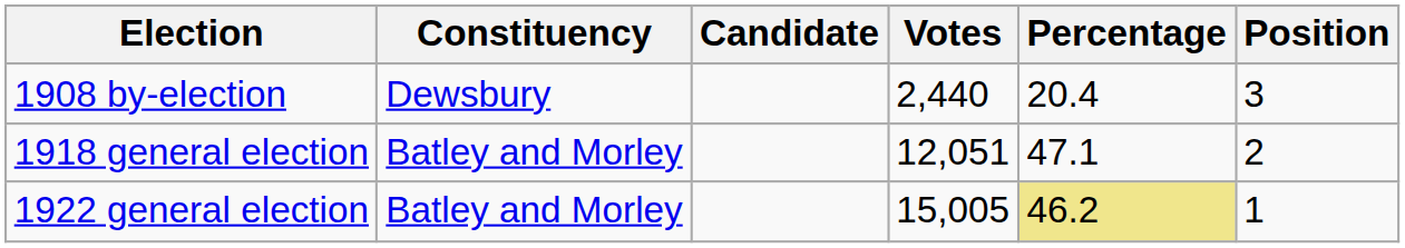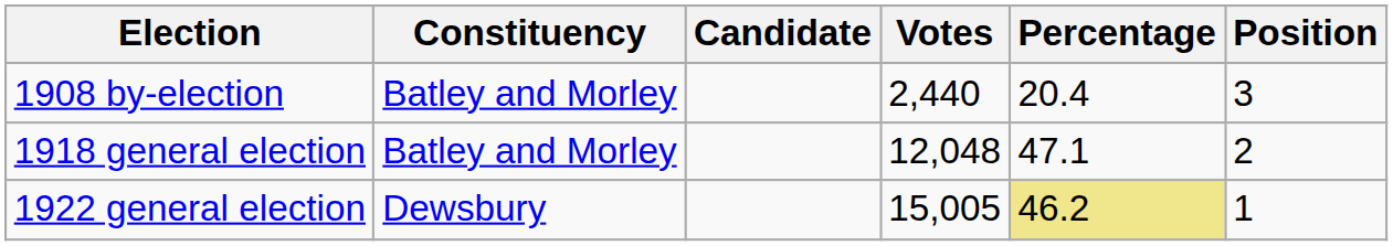1908 by-election | Constituency: Dewsbury -> Batley and Morley
1918 general election | Votes: 12,051 -> 12,048
1922 general election | Constituency: Batley and Morley -> Dewsbury
